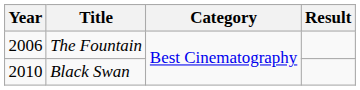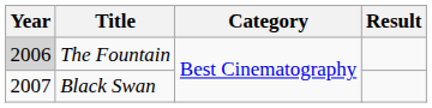The Fountain | Year: no background -> lightgrey background
Black Swan | Year: 2010 -> 2007
